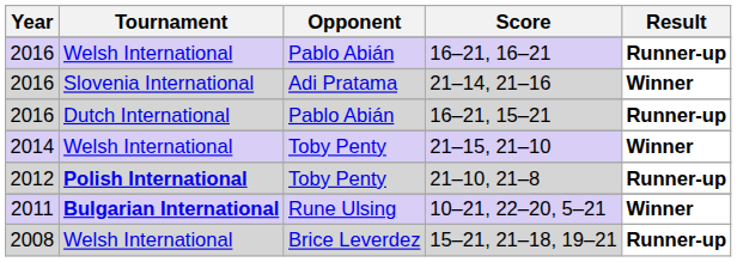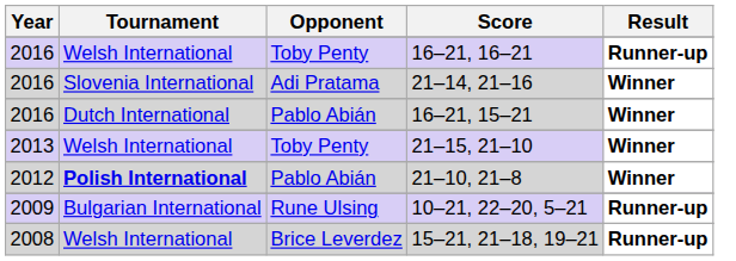16–21, 16–21 | Opponent: Pablo Abián -> Toby Penty
16–21, 15–21 | Result: Runner-up -> Winner
21–15, 21–10 | Year: 2014 -> 2013
21–10, 21–8 | Opponent: Toby Penty -> Pablo Abián
21–10, 21–8 | Result: Runner-up -> Winner
10–21, 22–20, 5–21 | Year: 2011 -> 2009
10–21, 22–20, 5–21 | Tournament: bold -> normal
10–21, 22–20, 5–21 | Result: Winner -> Runner-up
